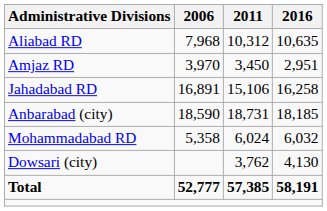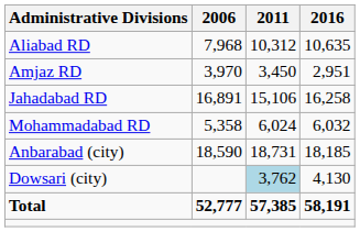rows swapped: Mohammadabad RD <-> Anbarabad (city)
Dowsari (city) | 2011: no background -> lightblue background
